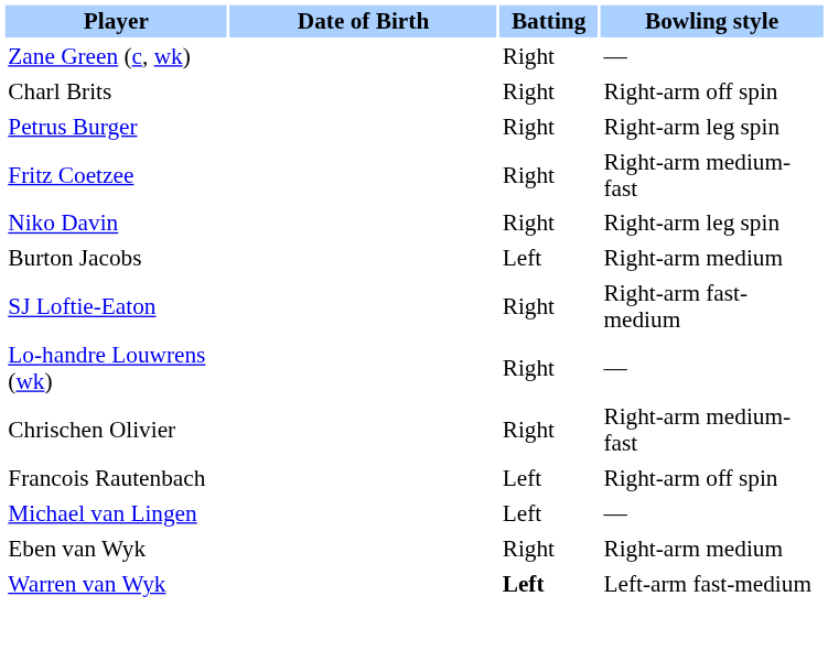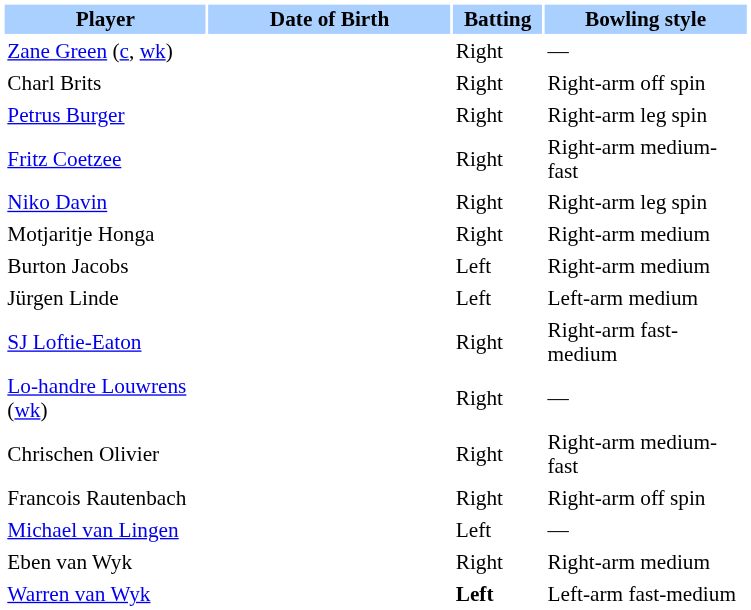+ row: Motjaritje Honga | Right | Right-arm medium
+ row: Jürgen Linde | Left | Left-arm medium
Francois Rautenbach | Batting: Left -> Right
